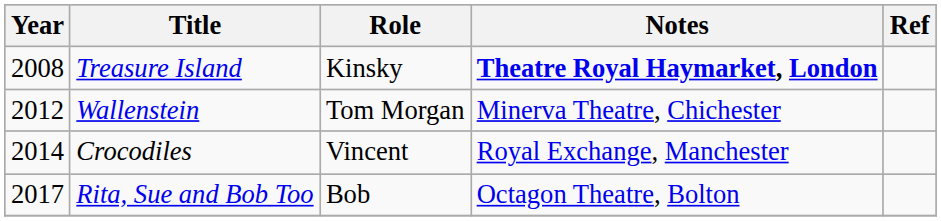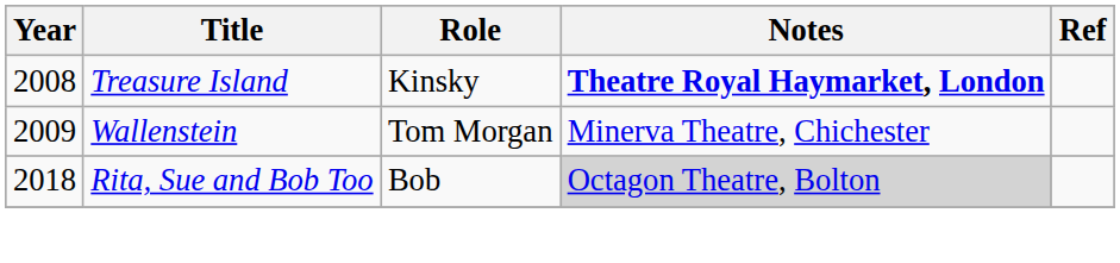Wallenstein | Year: 2012 -> 2009
- row: 2014 | Crocodiles | Vincent | Royal Exchange, Manchester
Rita, Sue and Bob Too | Year: 2017 -> 2018
Rita, Sue and Bob Too | Notes: no background -> lightgrey background
